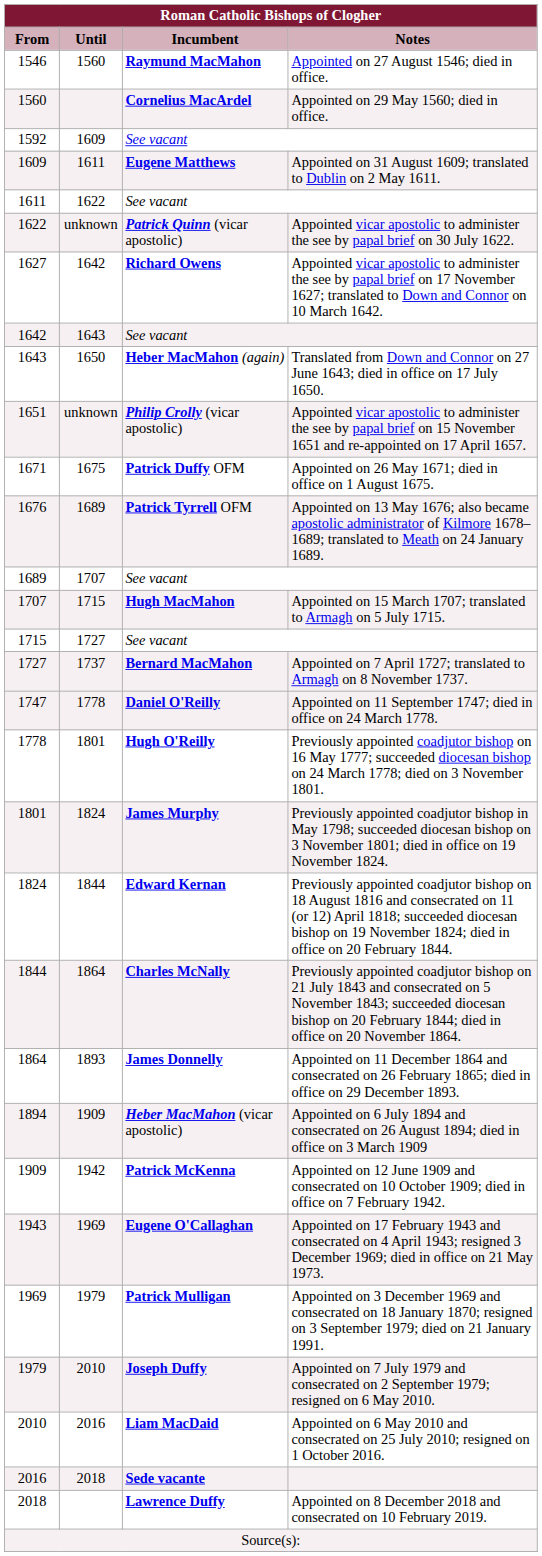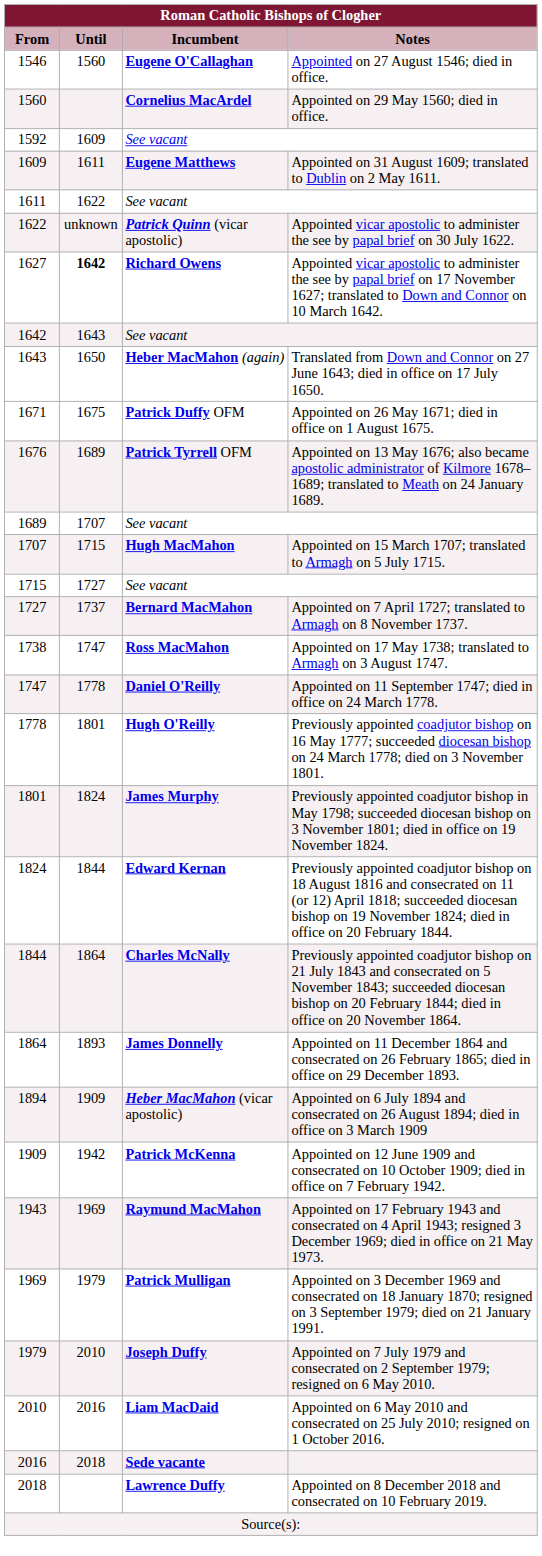1546 | Incumbent: Raymund MacMahon -> Eugene O'Callaghan
1627 | Until: normal -> bold
- row: 1651 | unknown | Philip Crolly (vicar apostolic) | Appointed vicar apostolic to administer the see by papal brief on 15 November 1651 and re-appointed on 17 April 1657.
+ row: 1738 | 1747 | Ross MacMahon | Appointed on 17 May 1738; translated to Armagh on 3 August 1747.
1943 | Incumbent: Eugene O'Callaghan -> Raymund MacMahon
